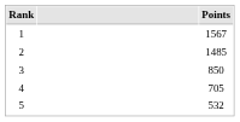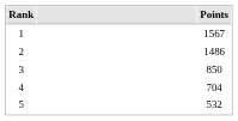2 | Points: 1485 -> 1486
4 | Points: 705 -> 704
